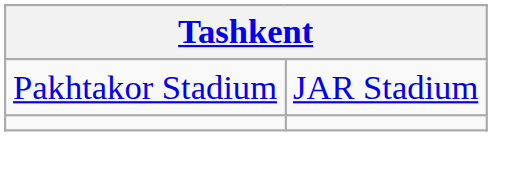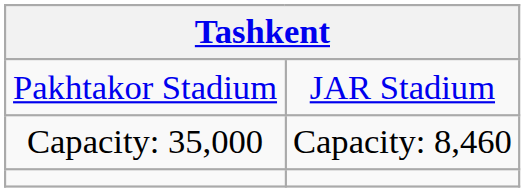+ row: Capacity: 35,000 | Capacity: 8,460
